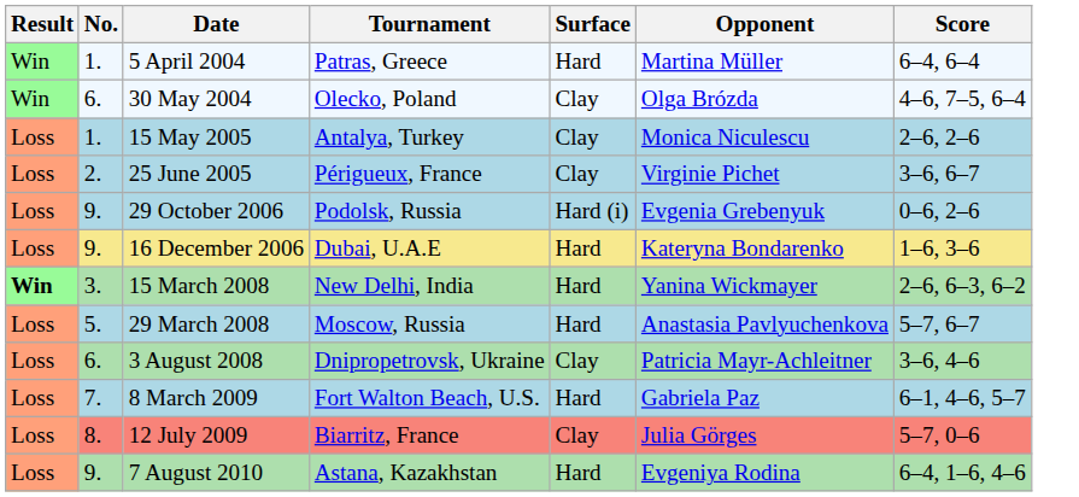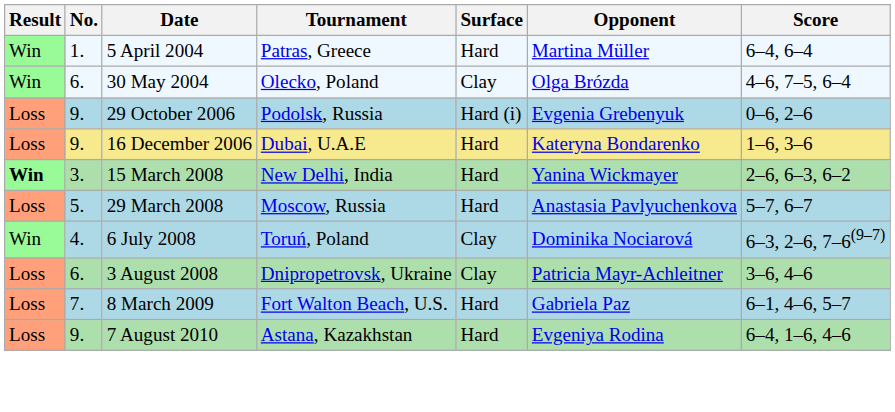- row: Loss | 1. | 15 May 2005 | Antalya, Turkey | Clay | Monica Niculescu | 2–6, 2–6
- row: Loss | 2. | 25 June 2005 | Périgueux, France | Clay | Virginie Pichet | 3–6, 6–7
+ row: Win | 4. | 6 July 2008 | Toruń, Poland | Clay | Dominika Nociarová | 6–3, 2–6, 7–6(9–7)
- row: Loss | 8. | 12 July 2009 | Biarritz, France | Clay | Julia Görges | 5–7, 0–6
